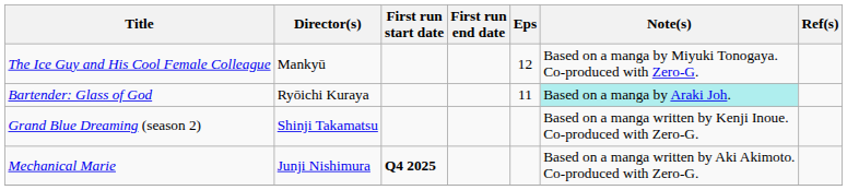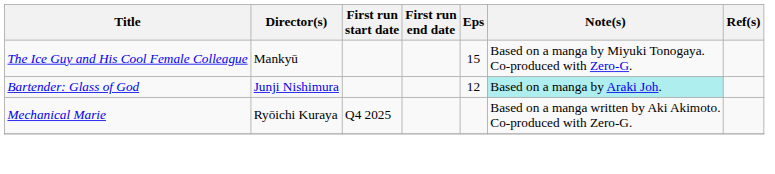The Ice Guy and His Cool Female Colleague | Eps: 12 -> 15
Bartender: Glass of God | Director(s): Ryōichi Kuraya -> Junji Nishimura
Bartender: Glass of God | Eps: 11 -> 12
- row: Grand Blue Dreaming (season 2) | Shinji Takamatsu | Based on a manga written by Kenji Inoue. Co-produced with Zero-G.
Mechanical Marie | Director(s): Junji Nishimura -> Ryōichi Kuraya
Mechanical Marie | First run start date: bold -> normal
